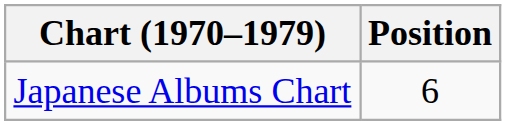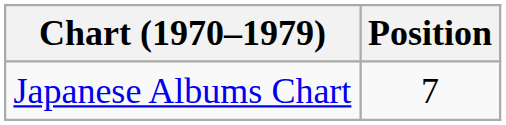Japanese Albums Chart | Position: 6 -> 7
